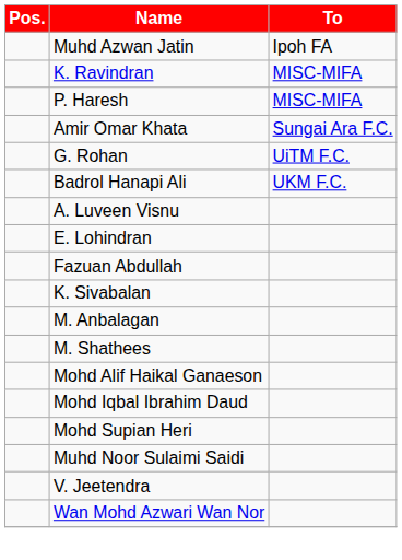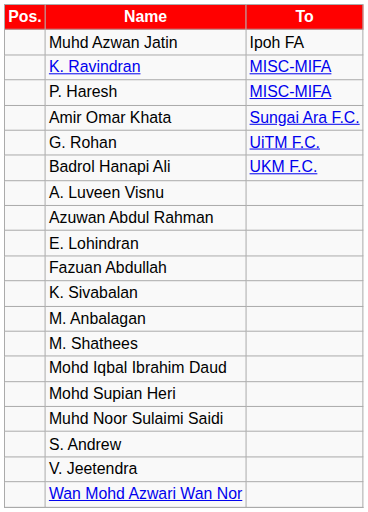+ row: Azuwan Abdul Rahman
- row: Mohd Alif Haikal Ganaeson
+ row: S. Andrew
